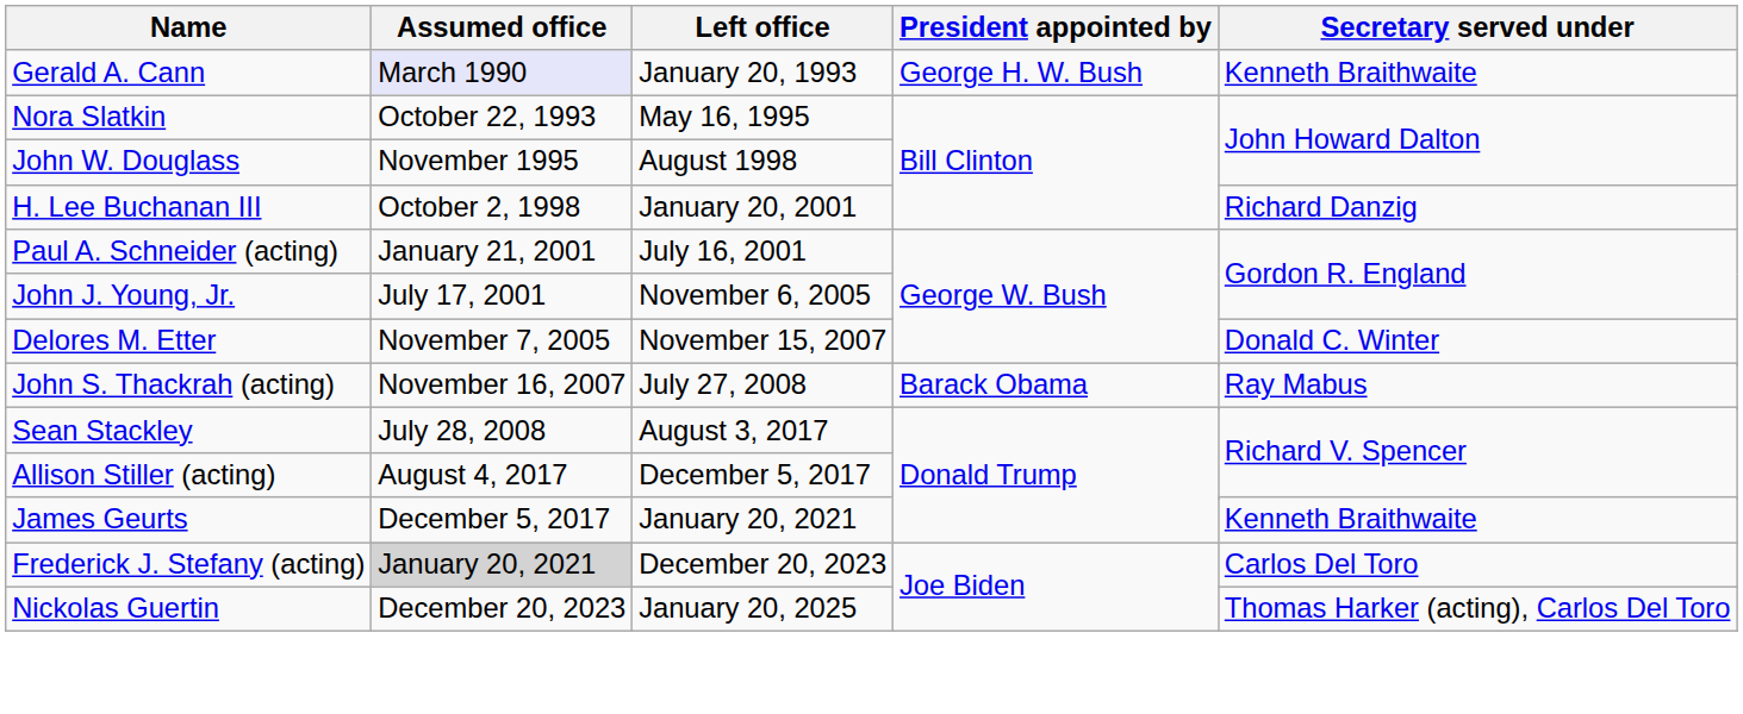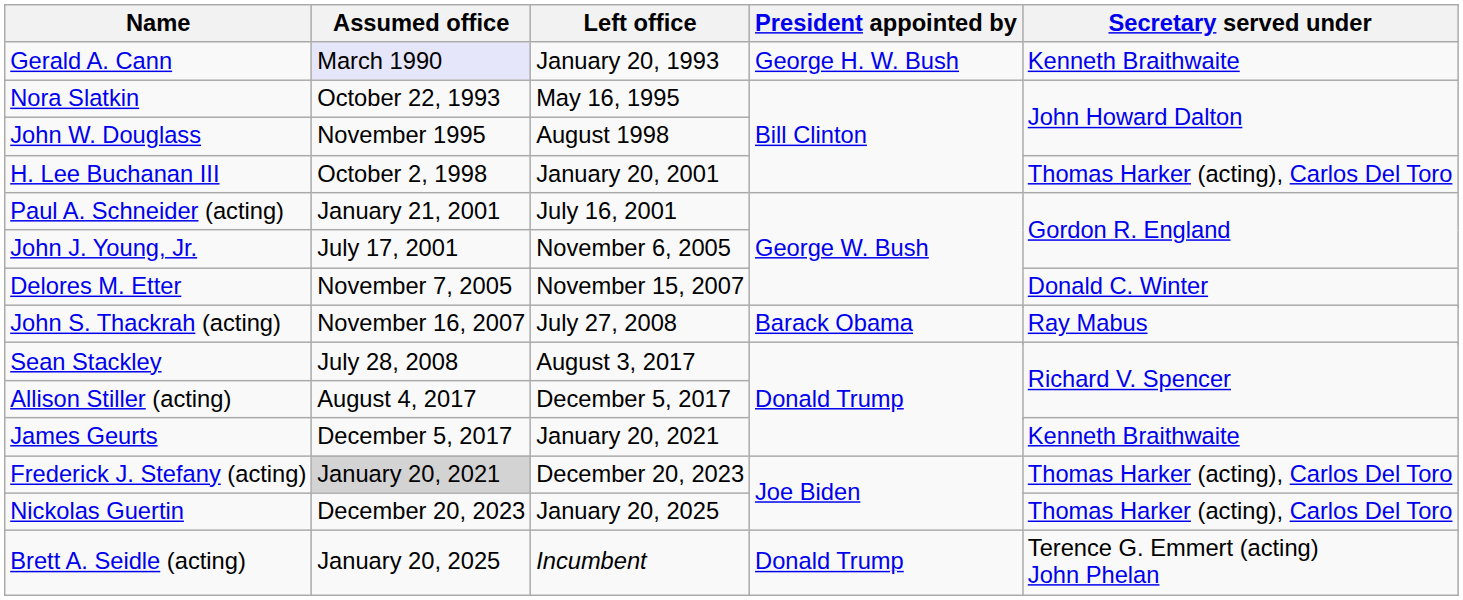H. Lee Buchanan III | Secretary served under: Richard Danzig -> Thomas Harker (acting), Carlos Del Toro
Frederick J. Stefany (acting) | Secretary served under: Carlos Del Toro -> Thomas Harker (acting), Carlos Del Toro
+ row: Brett A. Seidle (acting) | January 20, 2025 | Incumbent | Donald Trump | Terence G. Emmert (acting) John Phelan
